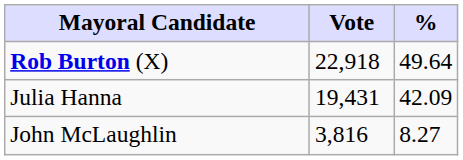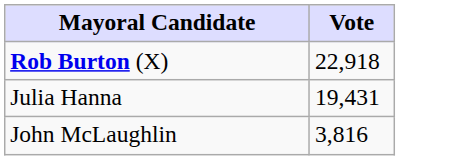- column: % | 49.64 | 42.09 | 8.27
